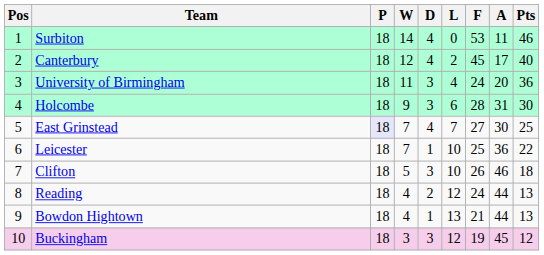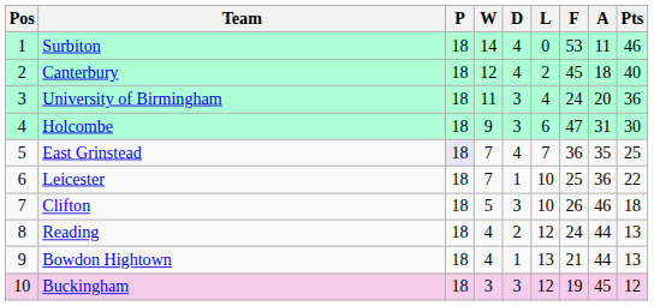Canterbury | A: 17 -> 18
Holcombe | F: 28 -> 47
East Grinstead | F: 27 -> 36
East Grinstead | A: 30 -> 35
